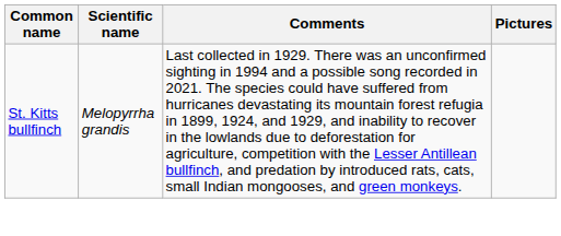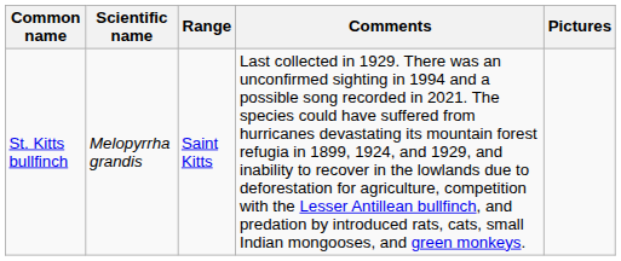+ column: Range | Saint Kitts
